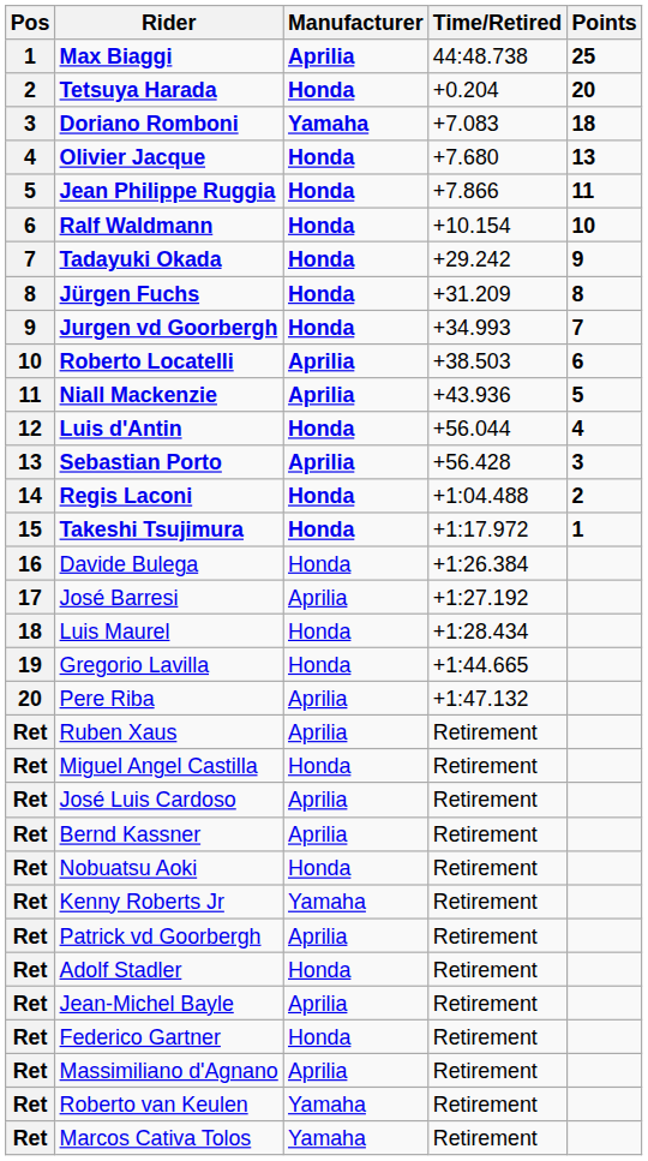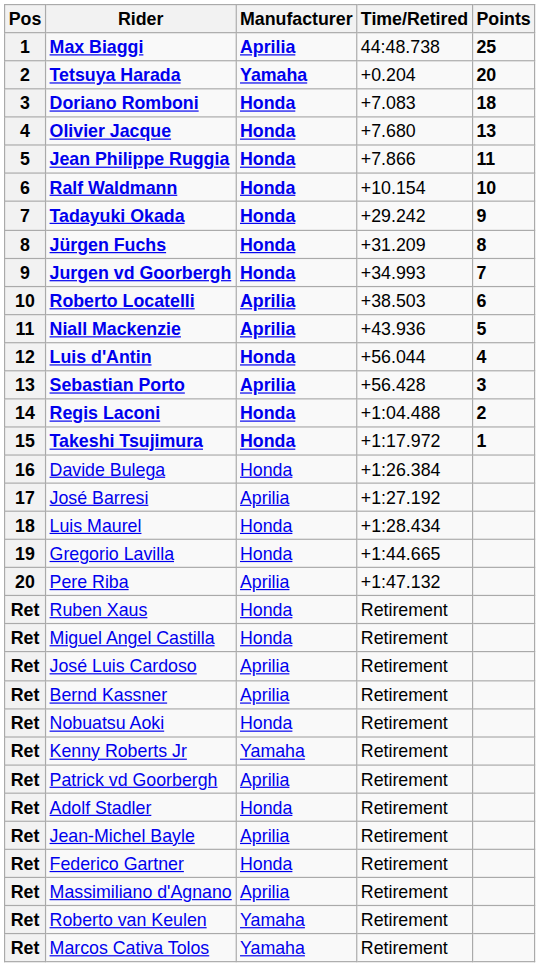Tetsuya Harada | Manufacturer: Honda -> Yamaha
Doriano Romboni | Manufacturer: Yamaha -> Honda
Ruben Xaus | Manufacturer: Aprilia -> Honda
